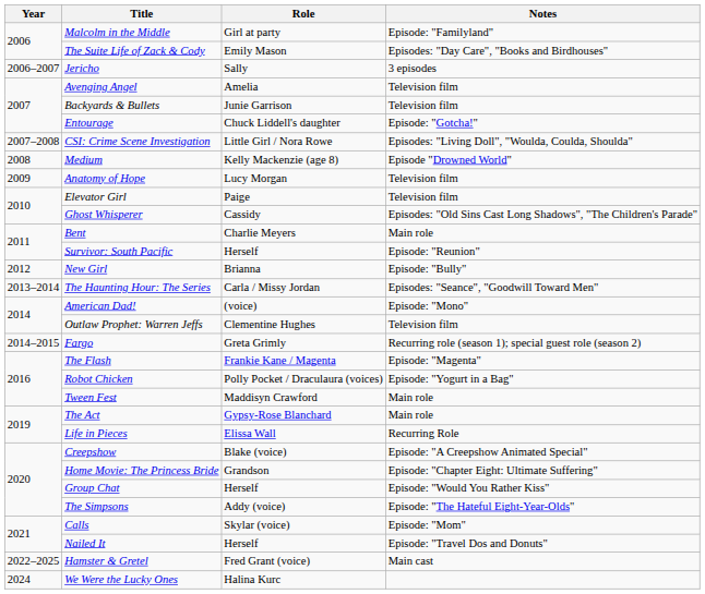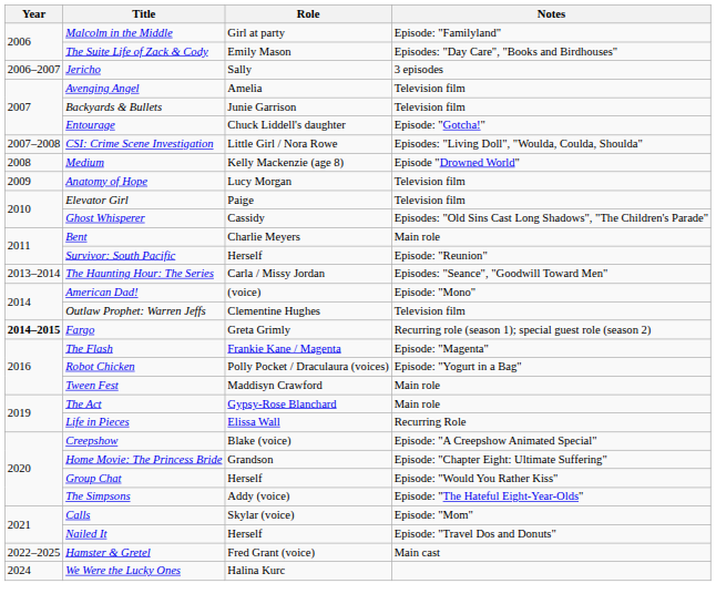- row: 2012 | New Girl | Brianna | Episode: "Bully"
Fargo | Year: normal -> bold
